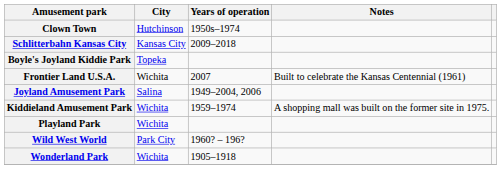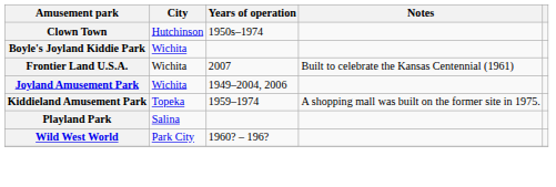- row: Schlitterbahn Kansas City | Kansas City | 2009–2018
Boyle's Joyland Kiddie Park | City: Topeka -> Wichita
Joyland Amusement Park | City: Salina -> Wichita
Kiddieland Amusement Park | City: Wichita -> Topeka
Playland Park | City: Wichita -> Salina
- row: Wonderland Park | Wichita | 1905–1918
